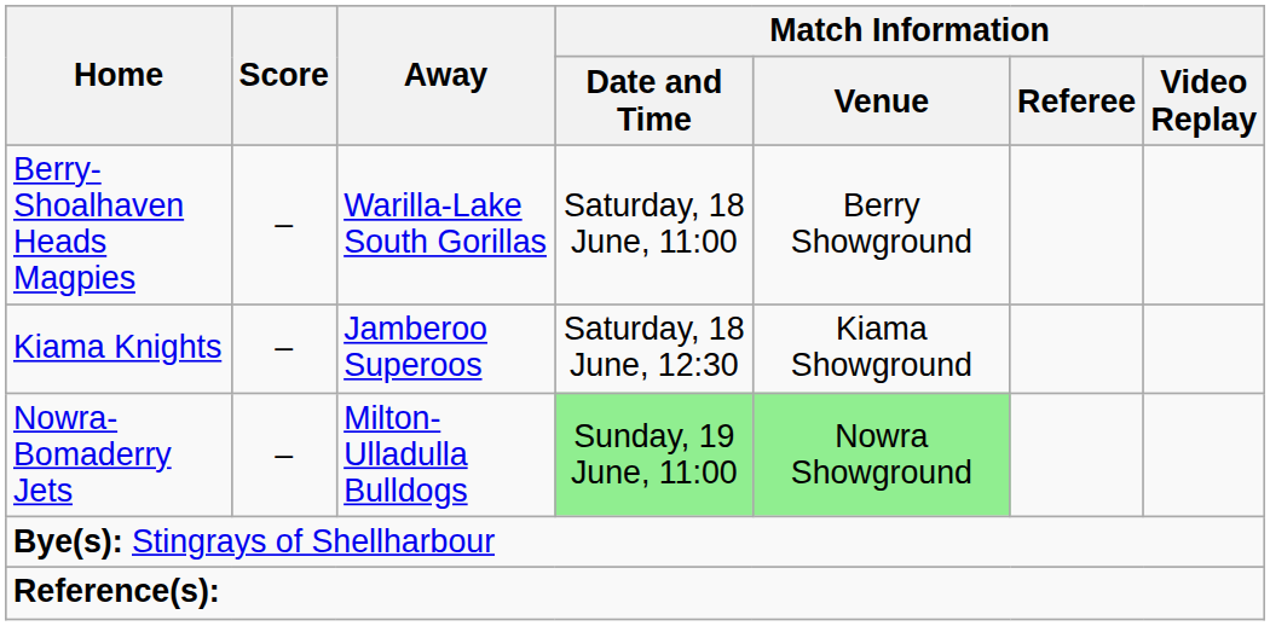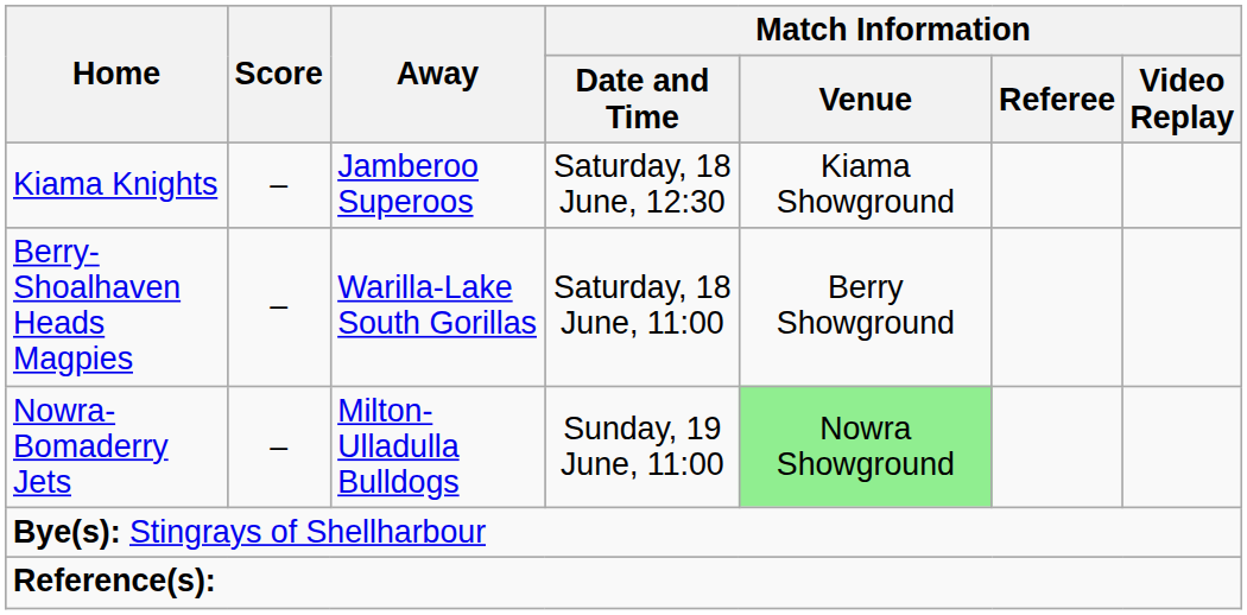rows swapped: Berry-Shoalhaven Heads Magpies <-> Kiama Knights
Nowra-Bomaderry Jets | Match Information / Date and Time: lightgreen background -> no background
